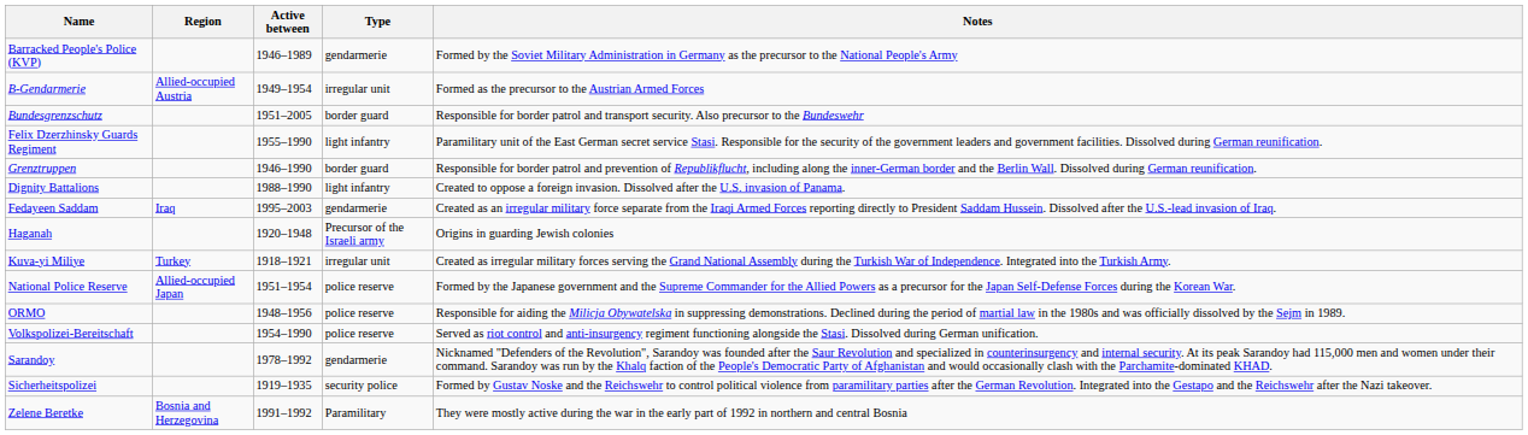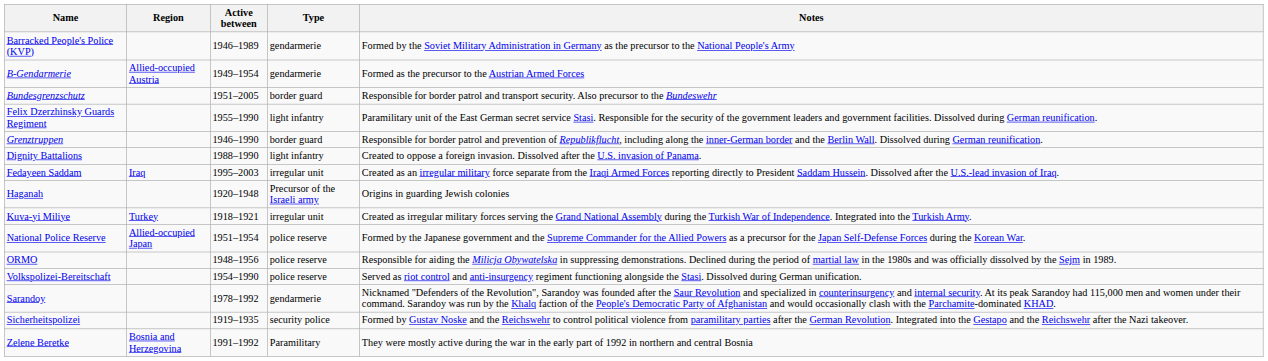B-Gendarmerie | Type: irregular unit -> gendarmerie
Fedayeen Saddam | Type: gendarmerie -> irregular unit
